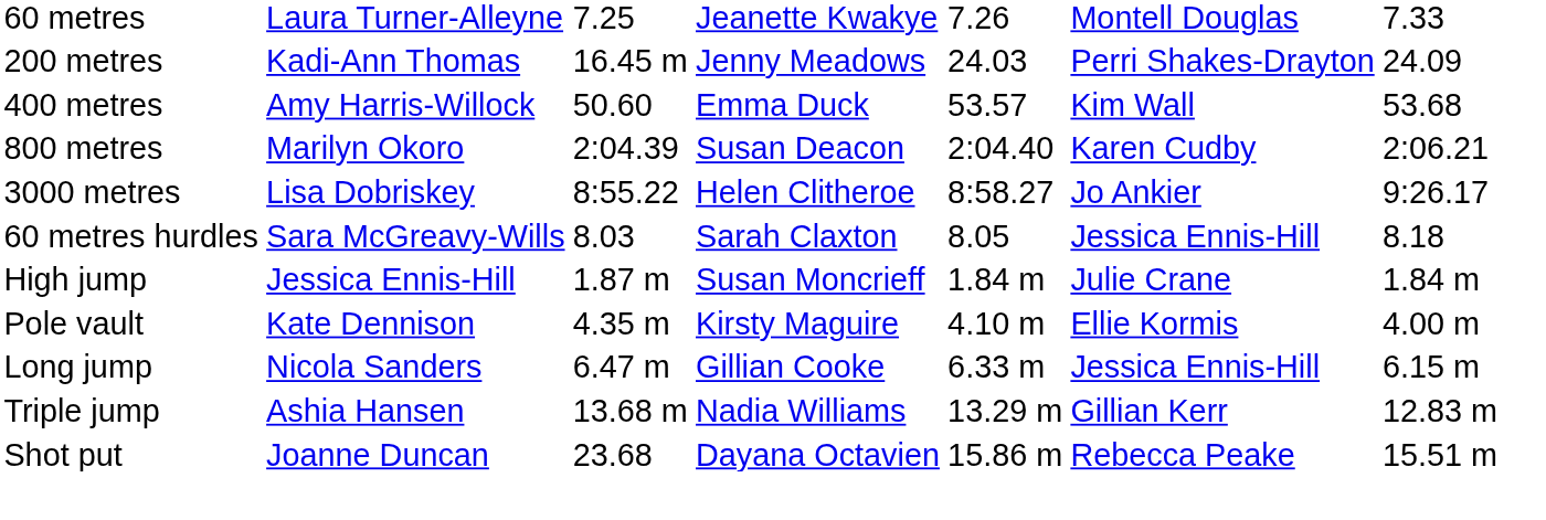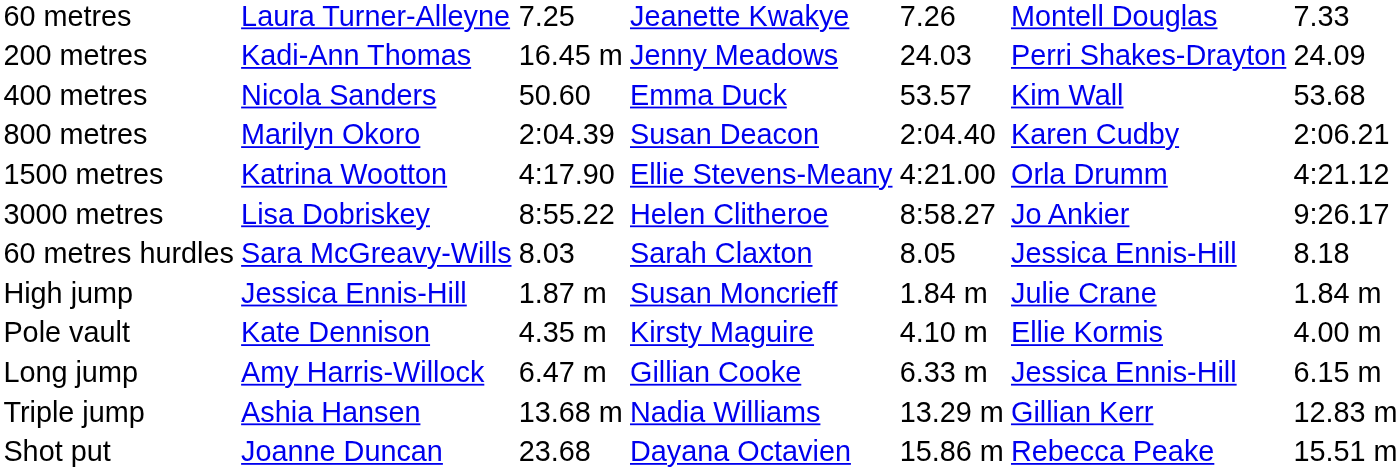400 metres | column 2: Amy Harris-Willock -> Nicola Sanders
+ row: 1500 metres | Katrina Wootton | 4:17.90 | Ellie Stevens-Meany | 4:21.00 | Orla Drumm | 4:21.12
Long jump | column 2: Nicola Sanders -> Amy Harris-Willock
